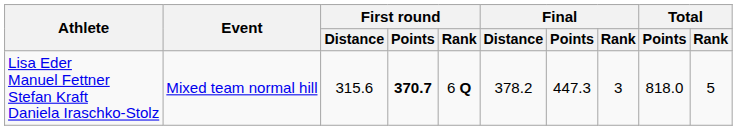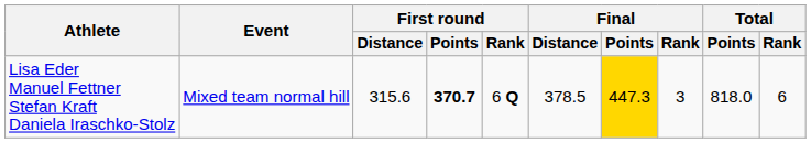Lisa Eder Manuel Fettner Stefan Kraft Daniela Iraschko-Stolz | Final / Distance: 378.2 -> 378.5
Lisa Eder Manuel Fettner Stefan Kraft Daniela Iraschko-Stolz | Final / Points: no background -> gold background
Lisa Eder Manuel Fettner Stefan Kraft Daniela Iraschko-Stolz | Total / Rank: 5 -> 6
